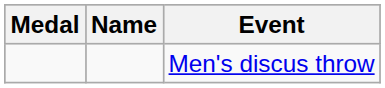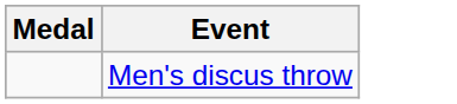- column: Name
